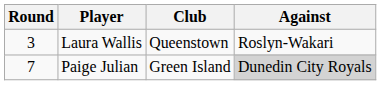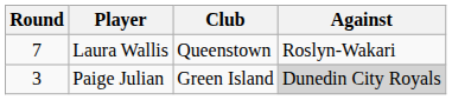Laura Wallis | Round: 3 -> 7
Paige Julian | Round: 7 -> 3
